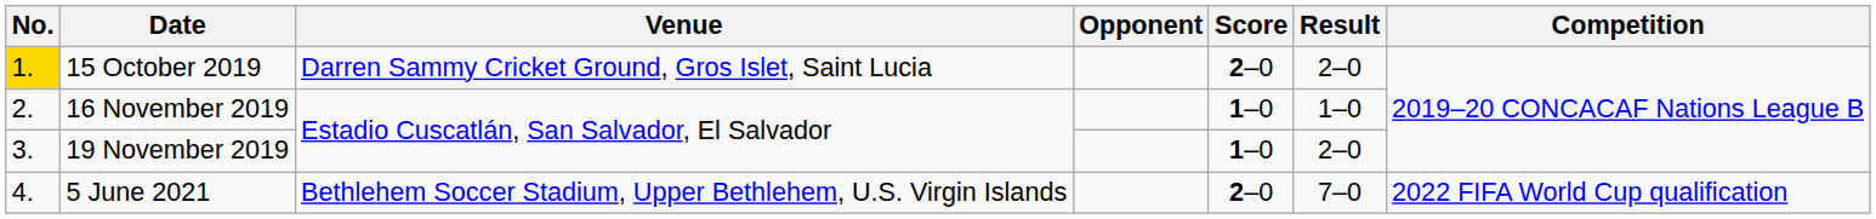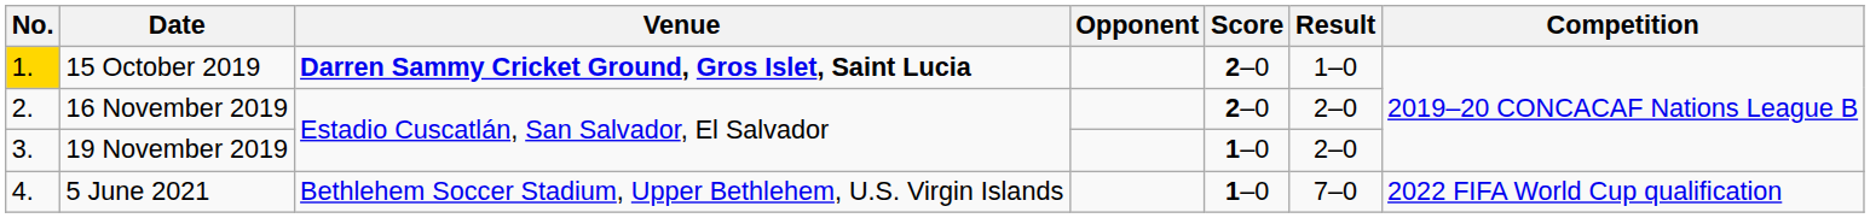15 October 2019 | Venue: normal -> bold
15 October 2019 | Result: 2–0 -> 1–0
16 November 2019 | Score: 1–0 -> 2–0
16 November 2019 | Result: 1–0 -> 2–0
5 June 2021 | Score: 2–0 -> 1–0
